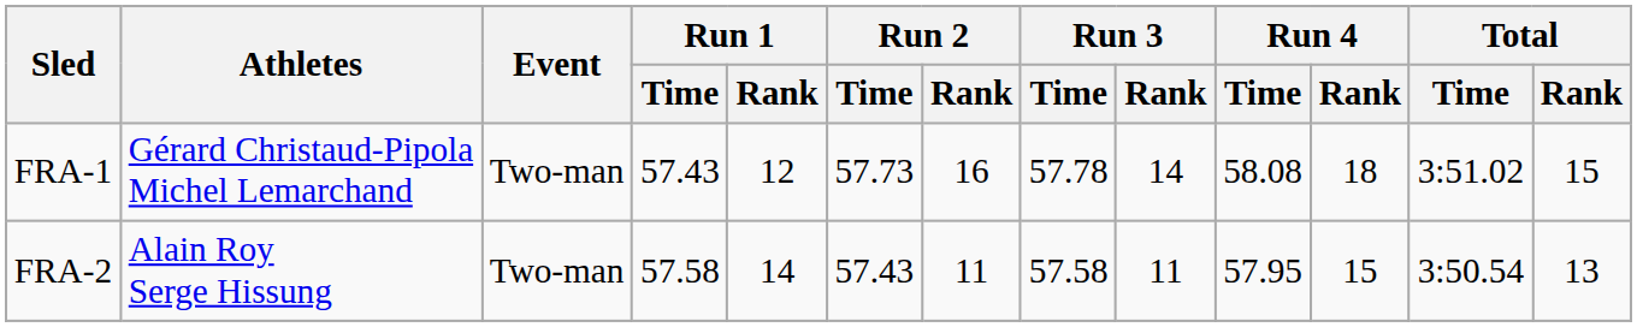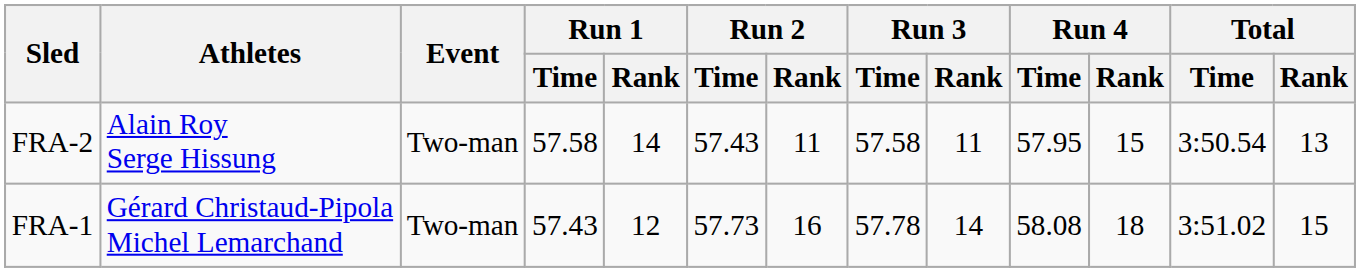rows swapped: FRA-1 <-> FRA-2
